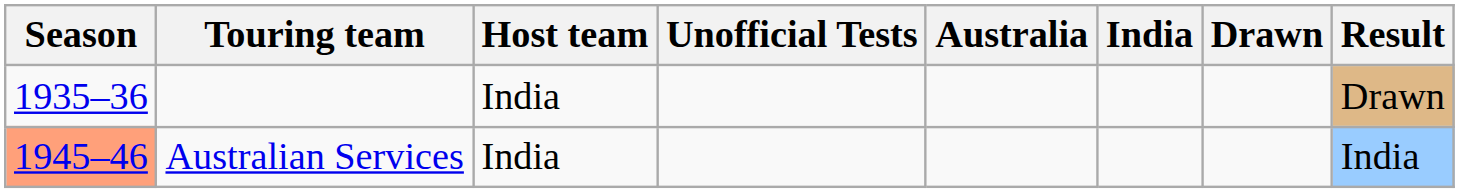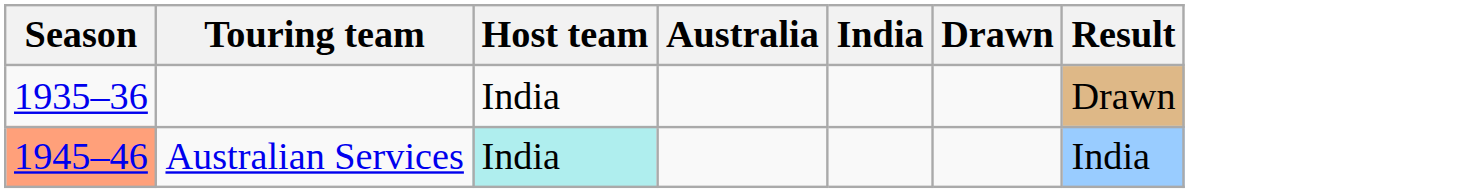- column: Unofficial Tests
Australian Services | Host team: no background -> paleturquoise background
